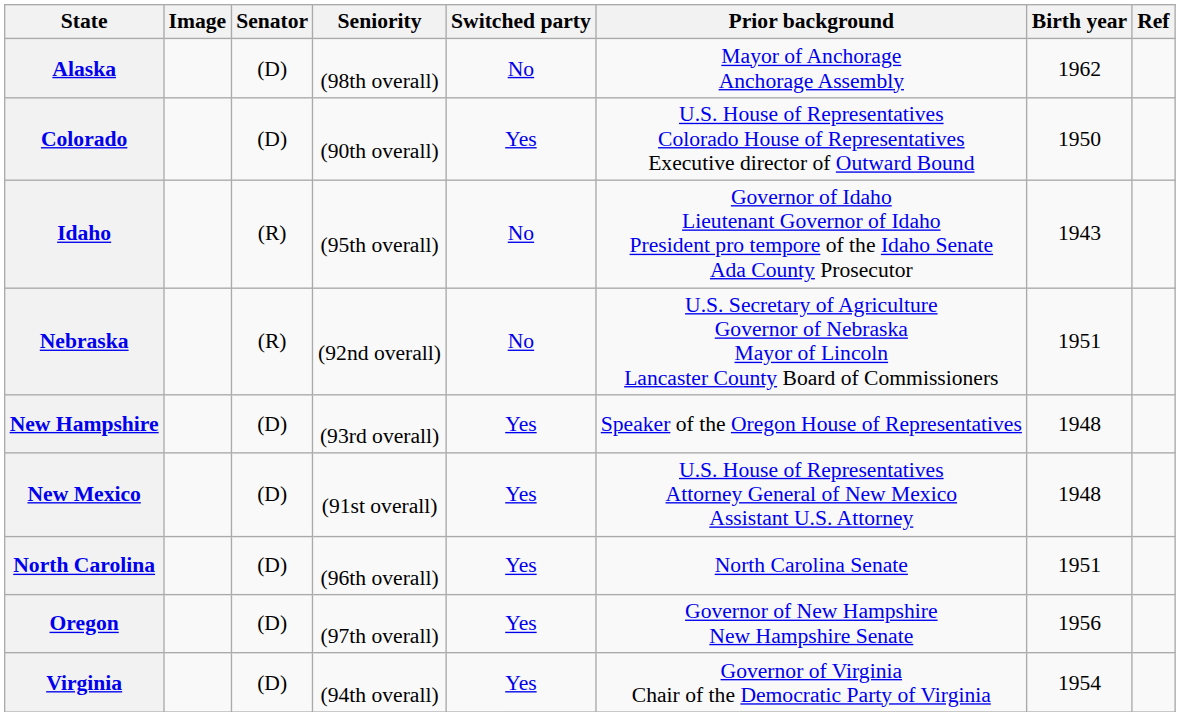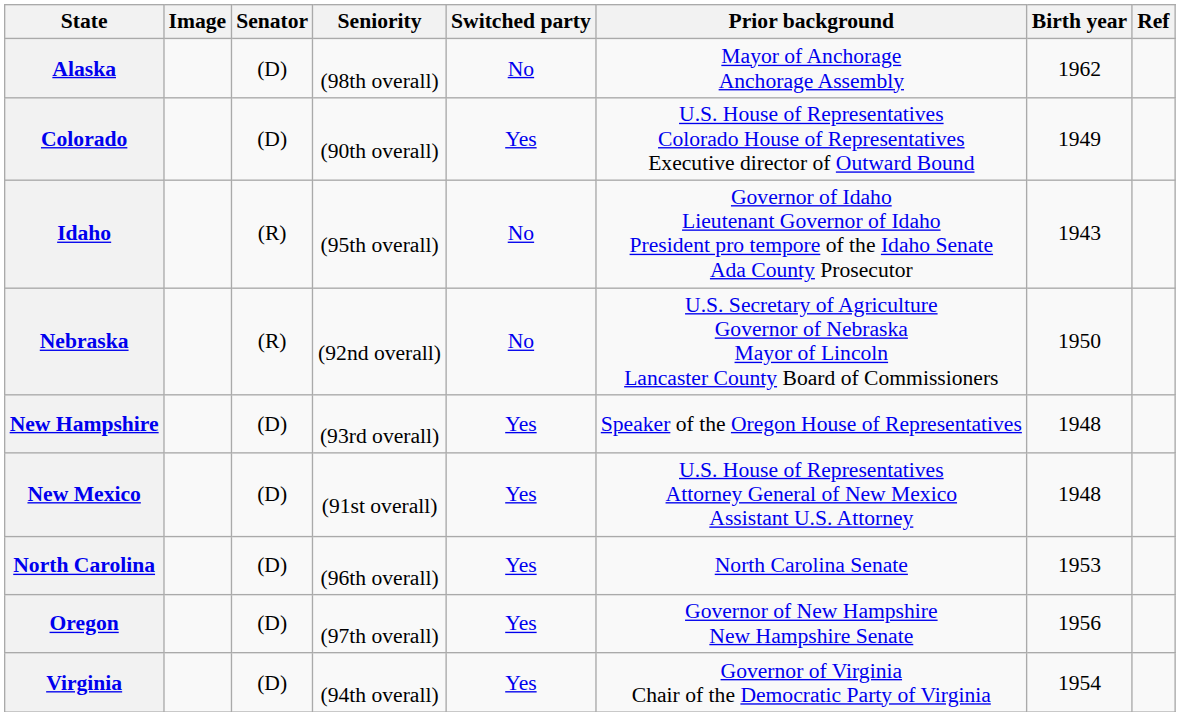Colorado | Birth year: 1950 -> 1949
Nebraska | Birth year: 1951 -> 1950
North Carolina | Birth year: 1951 -> 1953
